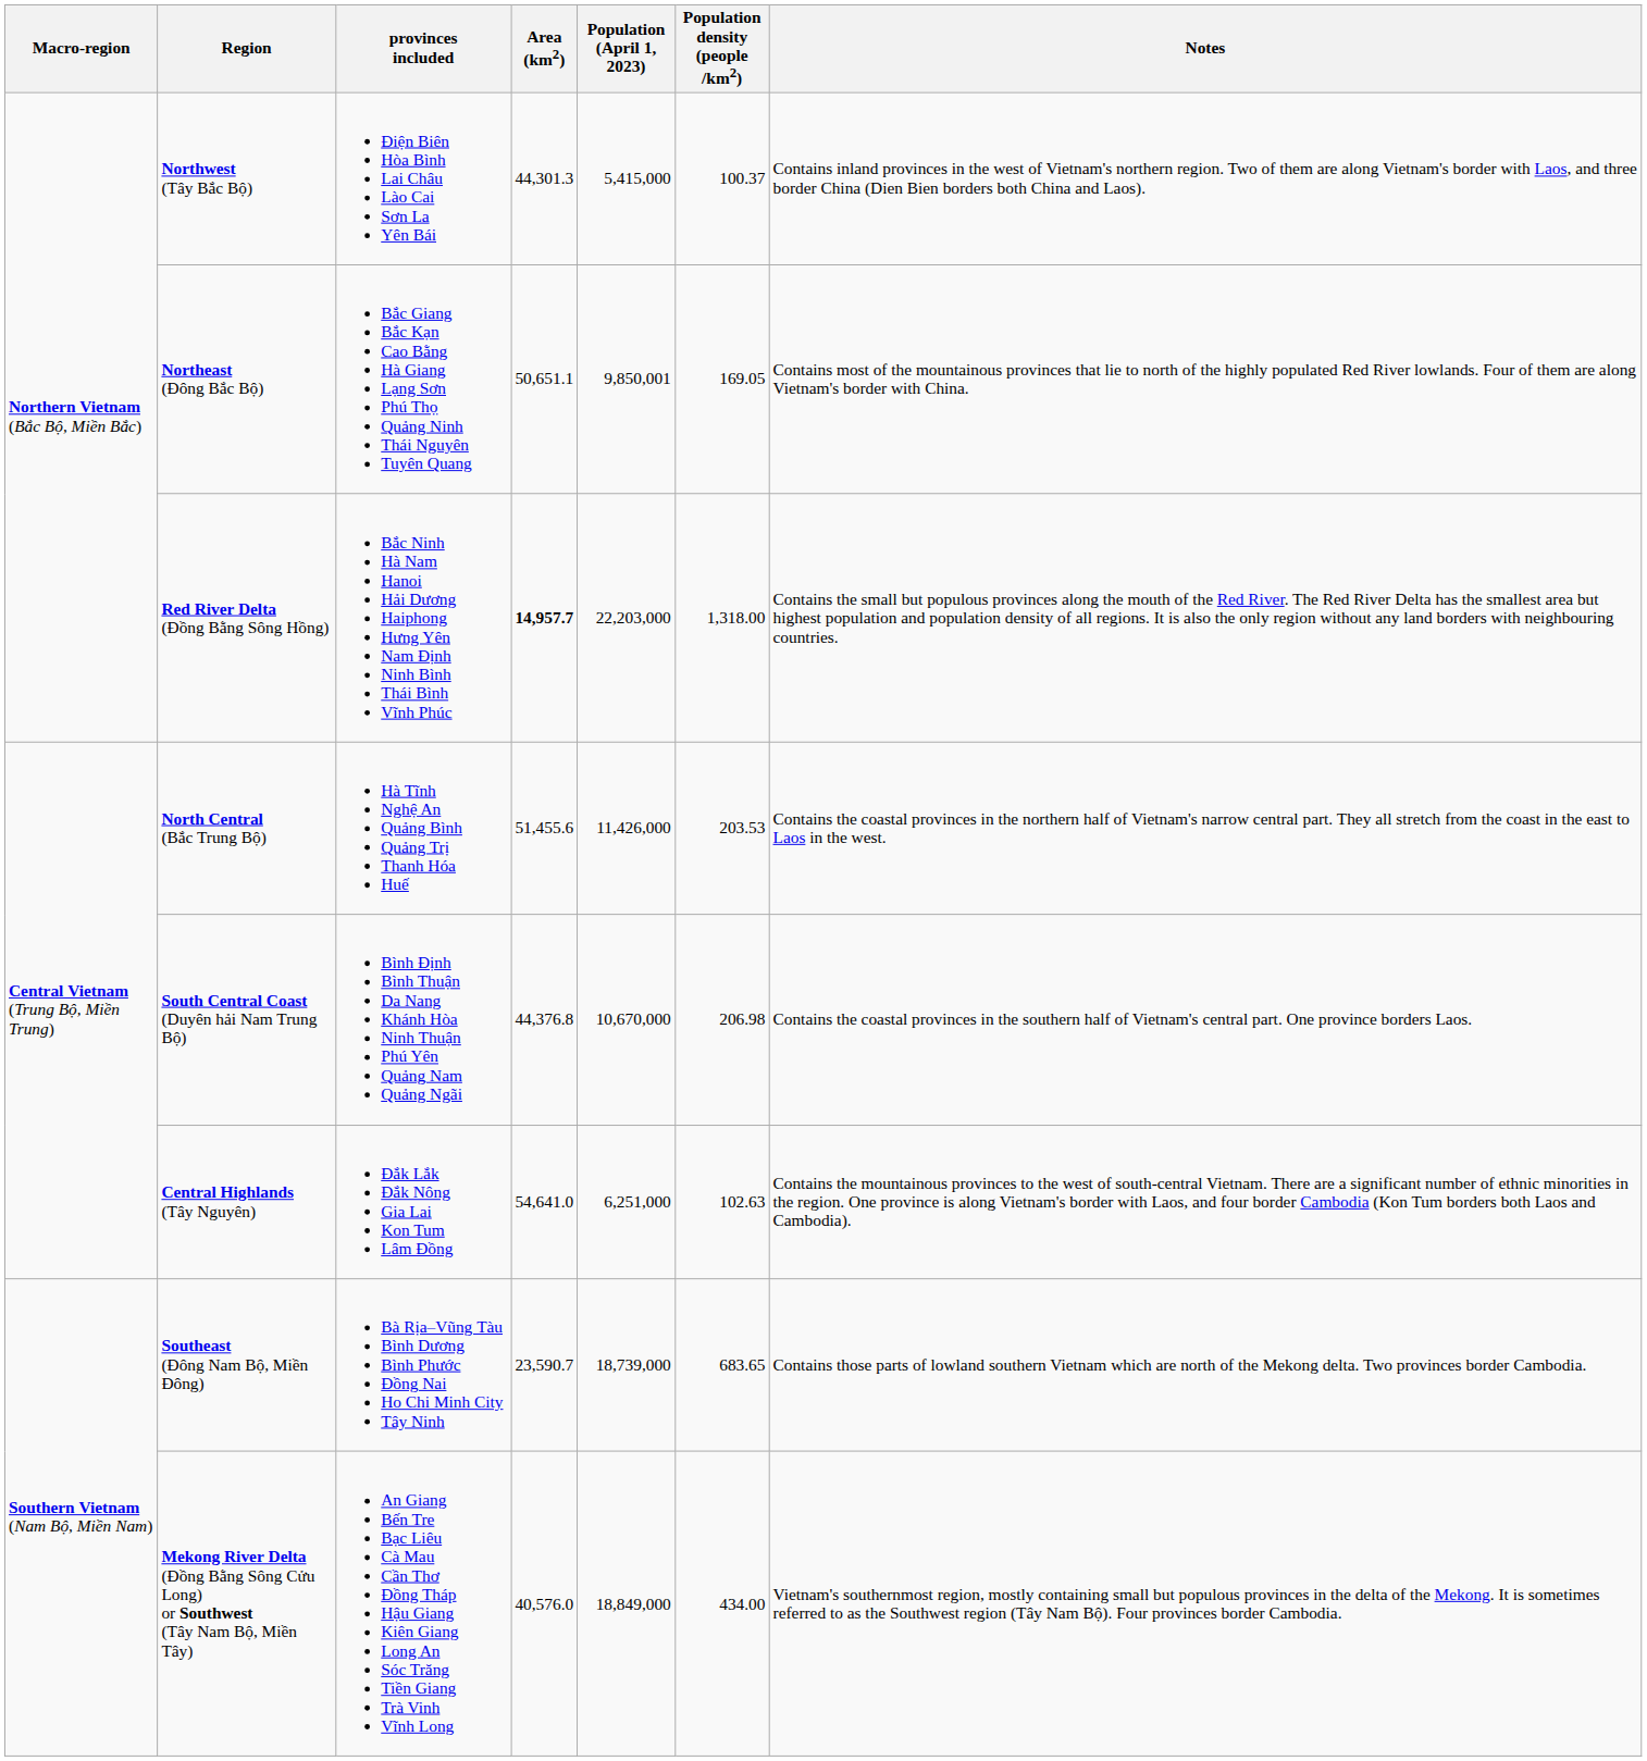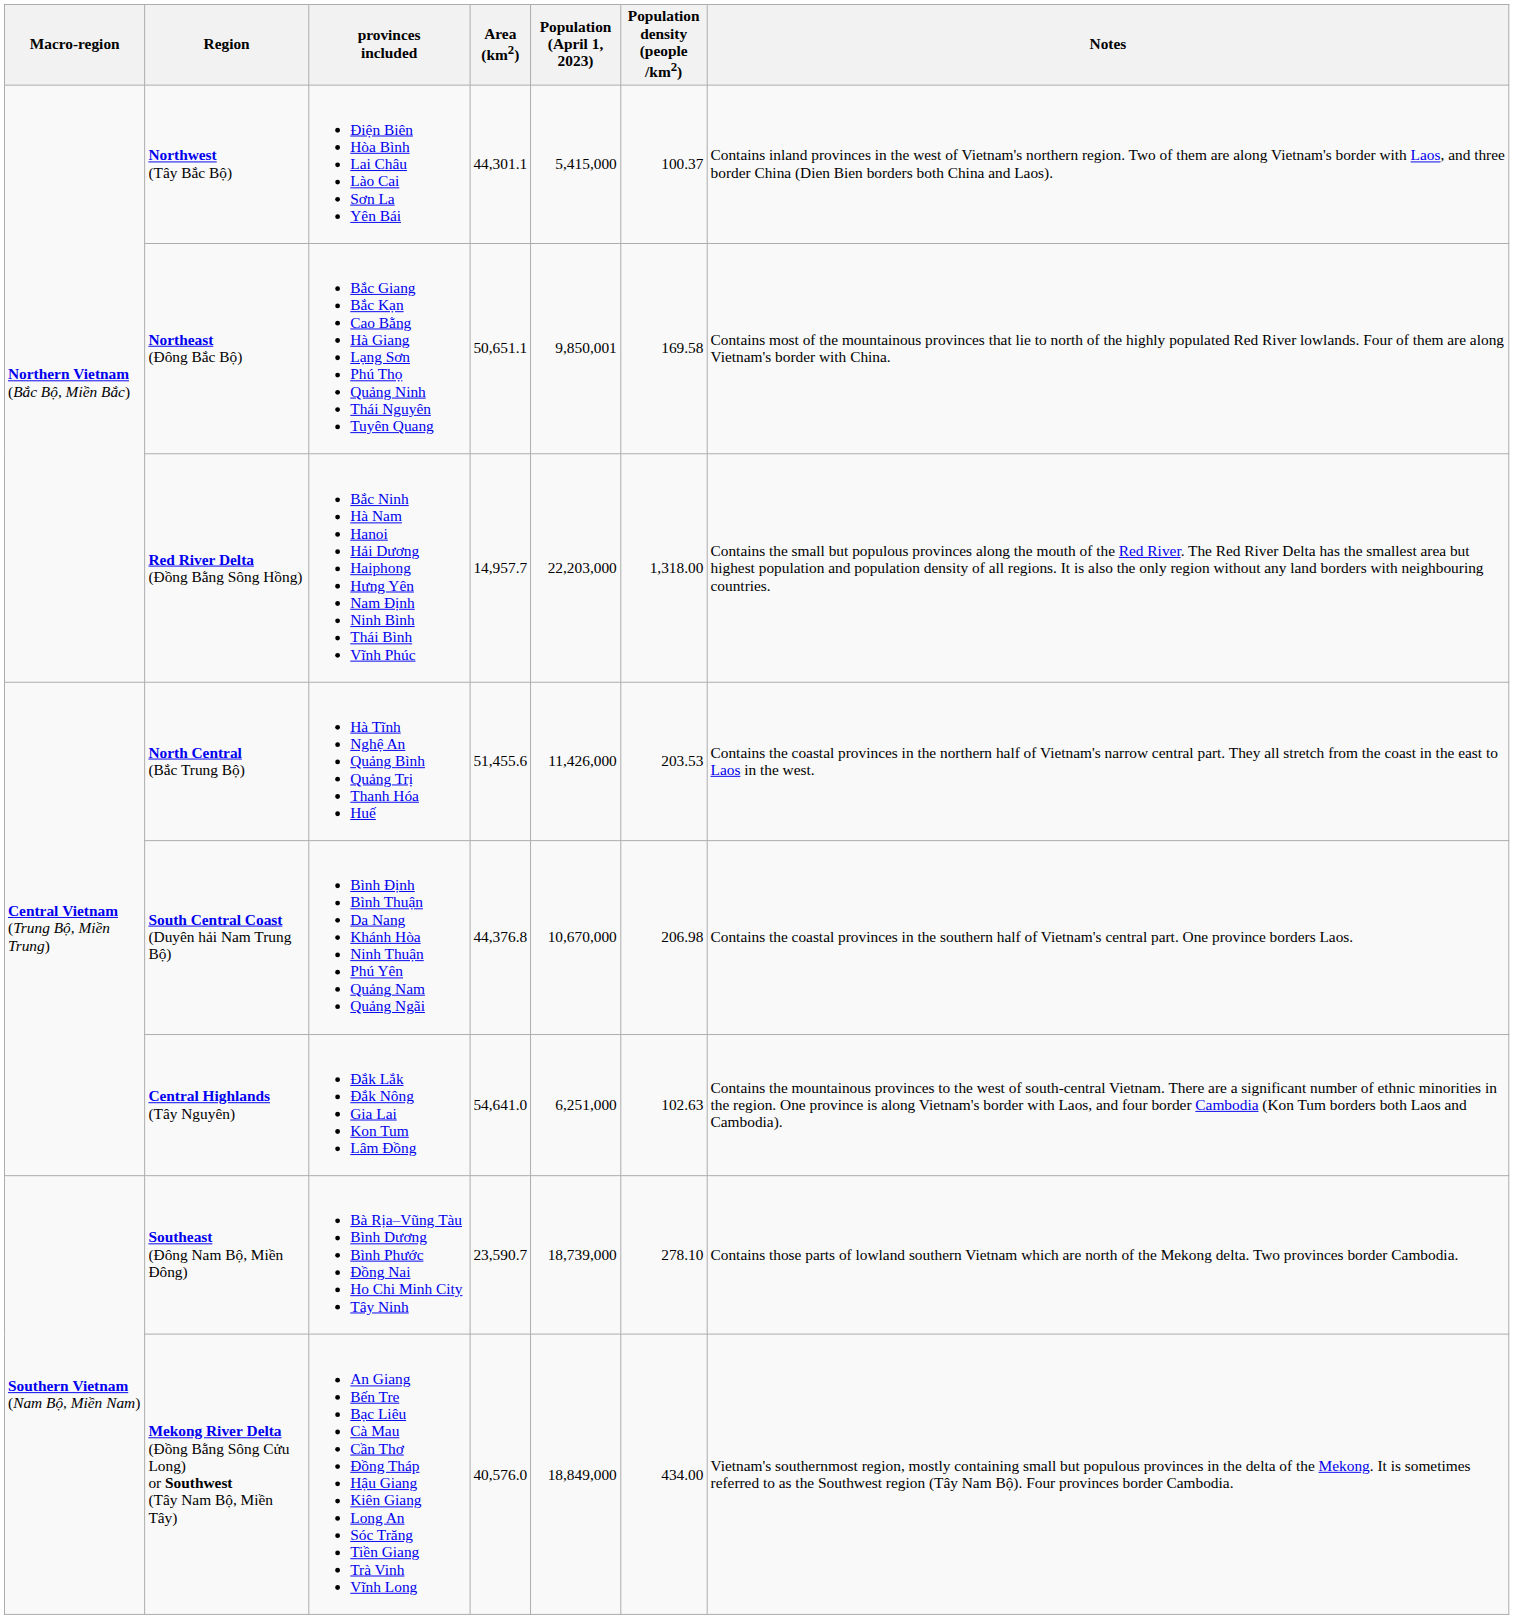Northwest (Tây Bắc Bộ) | Area (km2): 44,301.3 -> 44,301.1
Northeast (Đông Bắc Bộ) | Population density (people /km2): 169.05 -> 169.58
Red River Delta (Đồng Bằng Sông Hồng) | Area (km2): bold -> normal
Southeast (Đông Nam Bộ, Miền Đông) | Population density (people /km2): 683.65 -> 278.10
